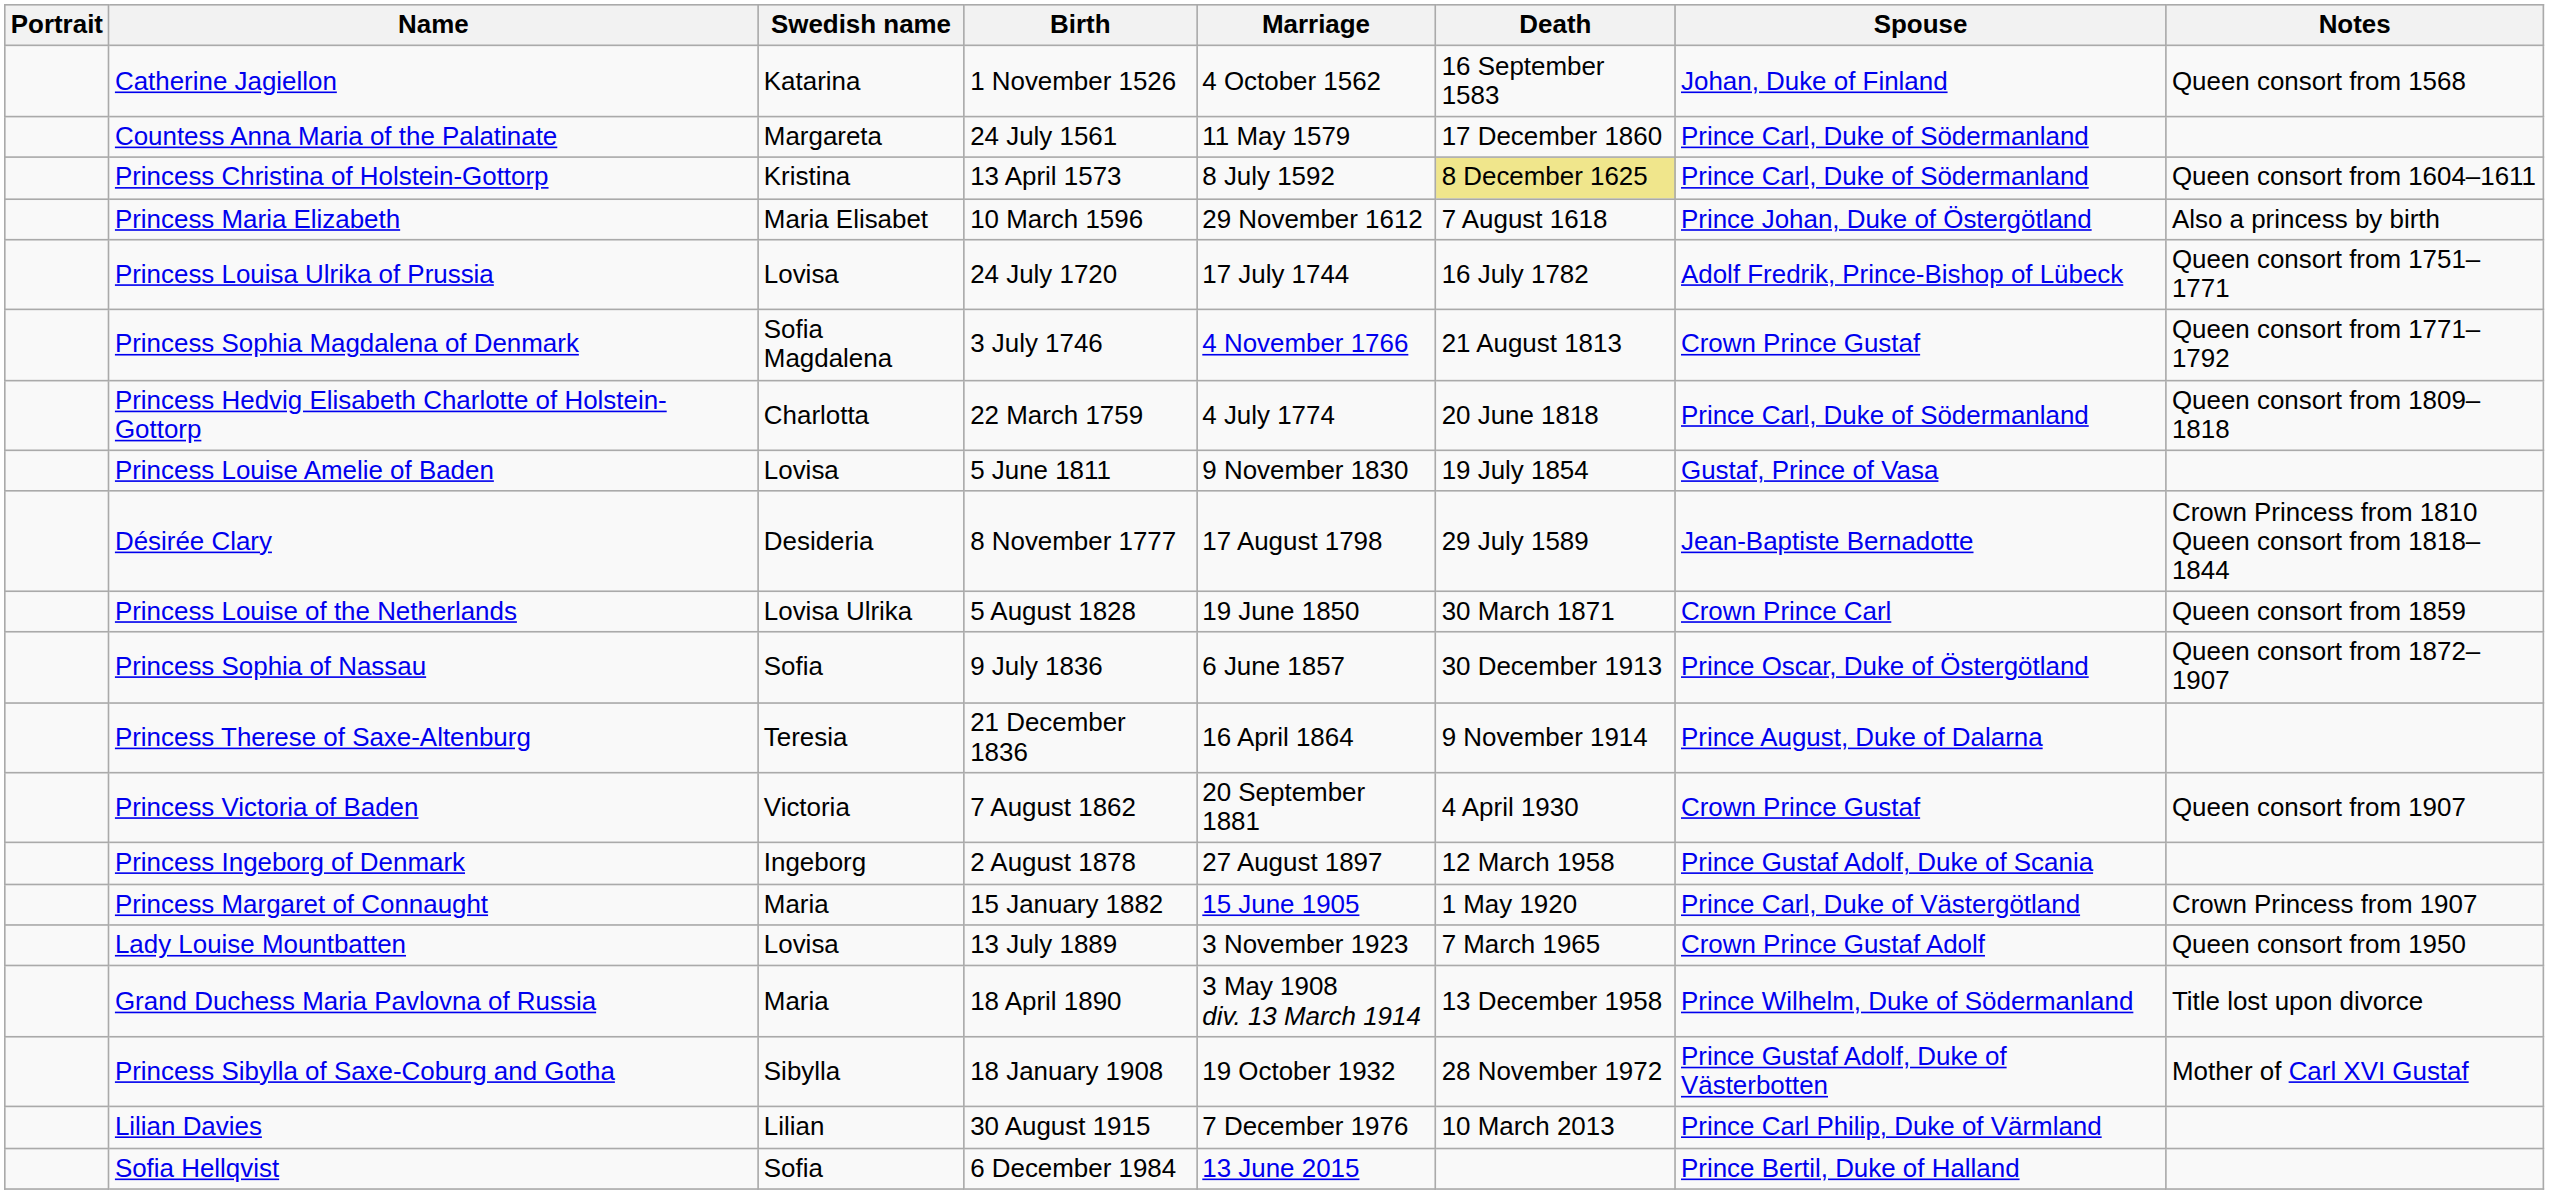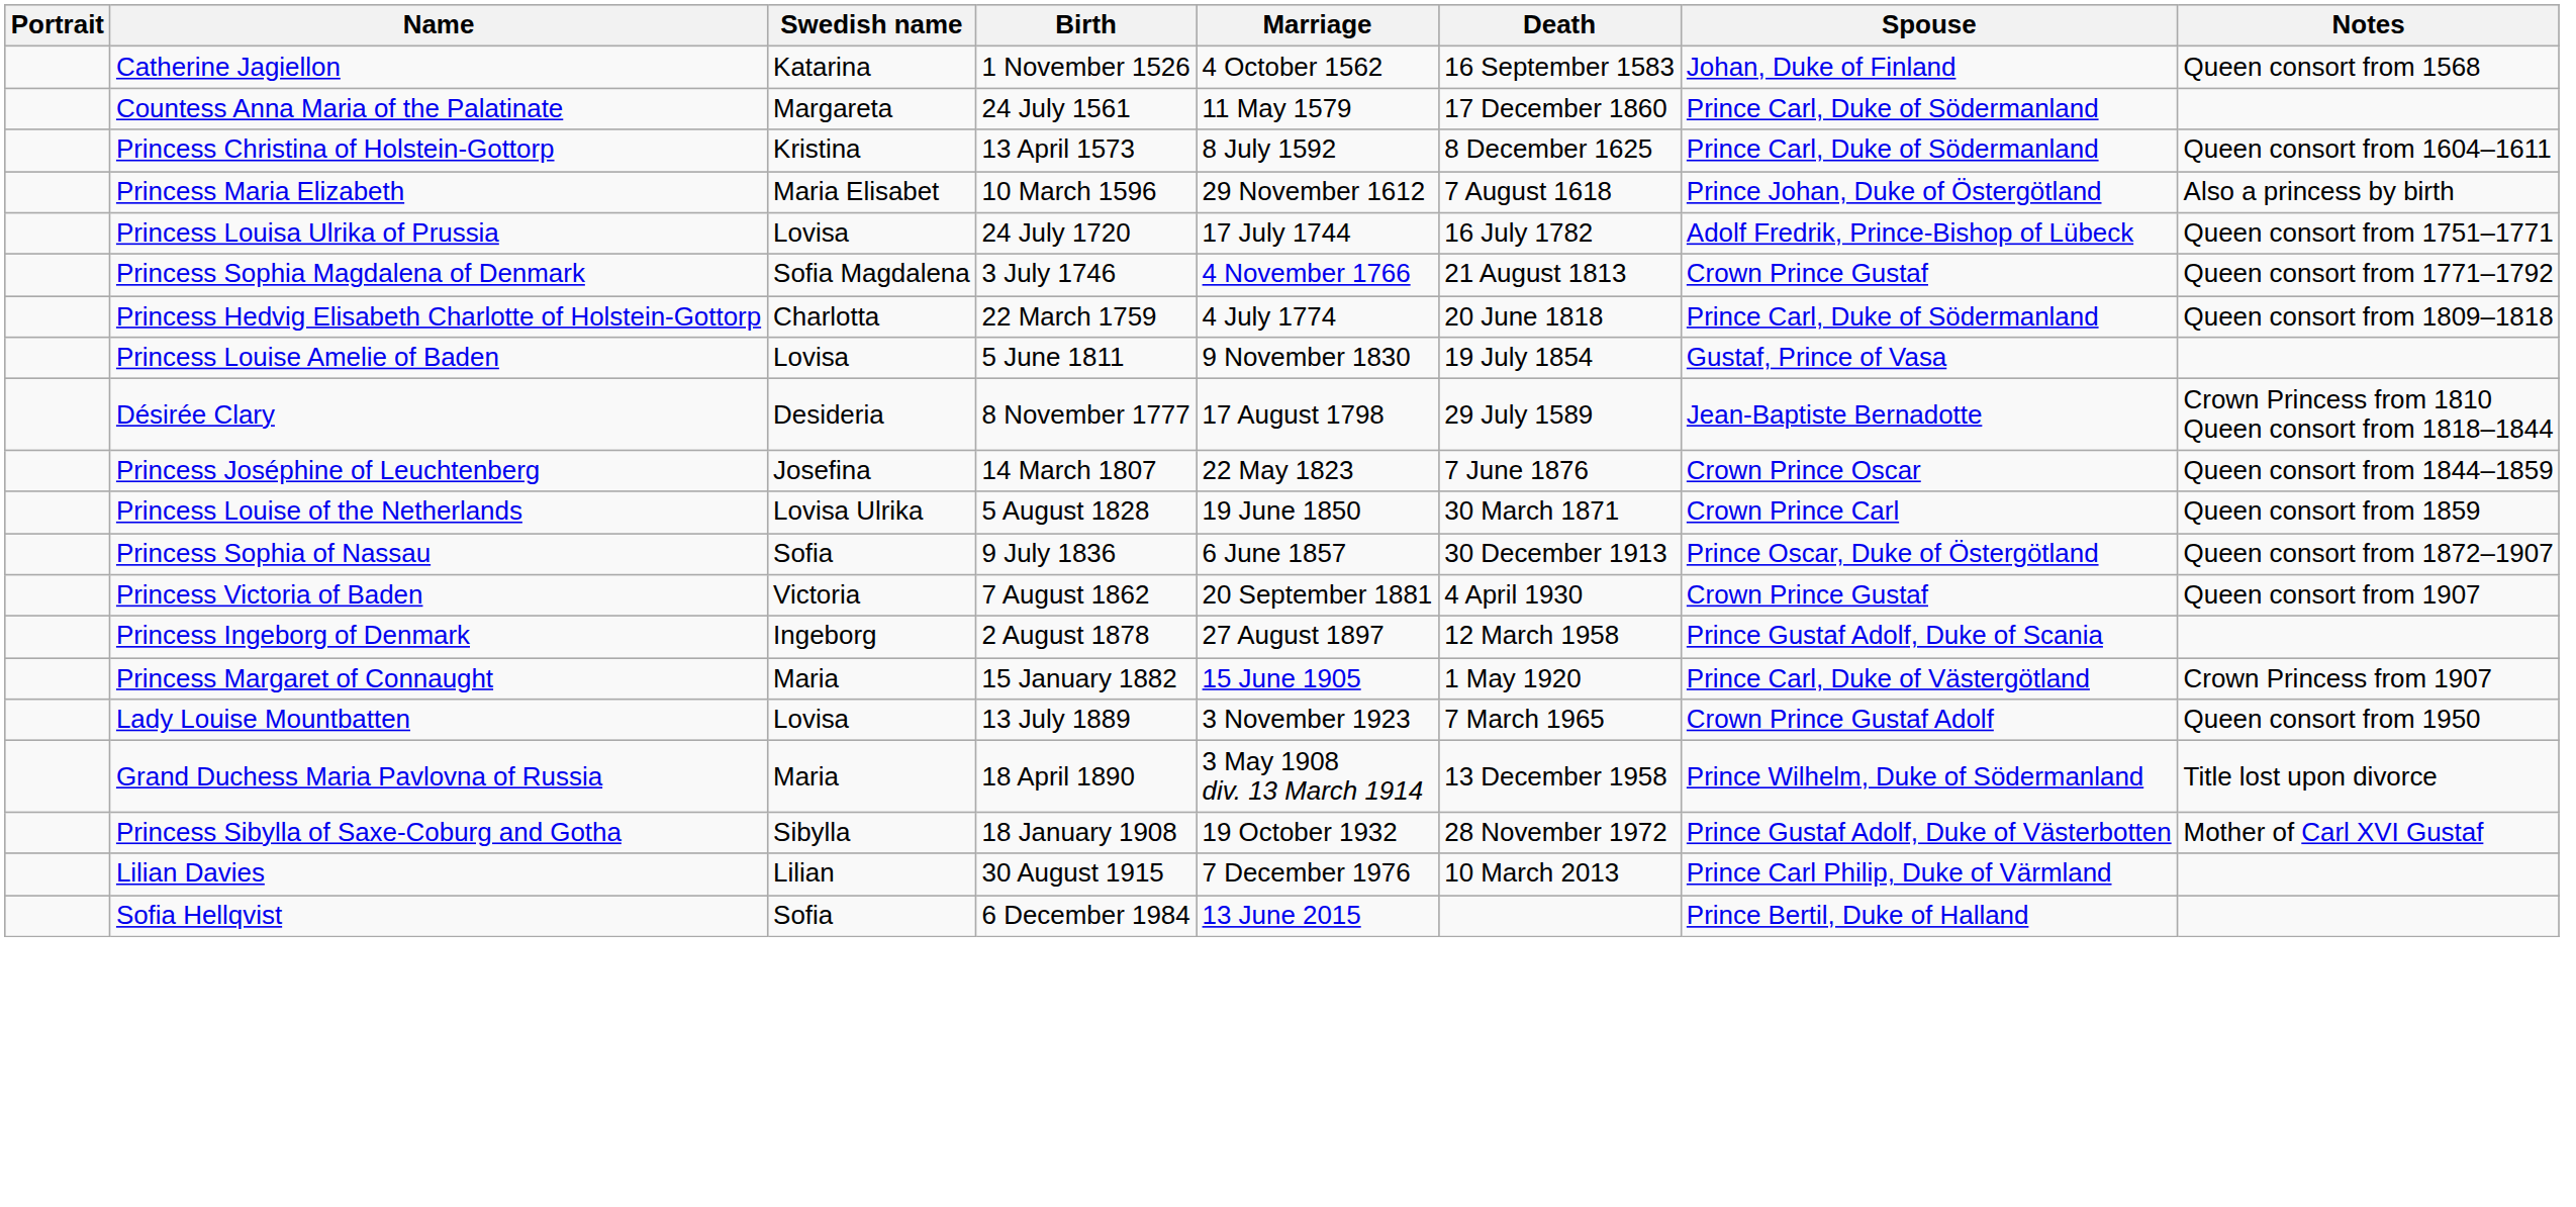Princess Christina of Holstein-Gottorp | Death: khaki background -> no background
+ row: Princess Joséphine of Leuchtenberg | Josefina | 14 March 1807 | 22 May 1823 | 7 June 1876 | Crown Prince Oscar | Queen consort from 1844–1859
- row: Princess Therese of Saxe-Altenburg | Teresia | 21 December 1836 | 16 April 1864 | 9 November 1914 | Prince August, Duke of Dalarna
